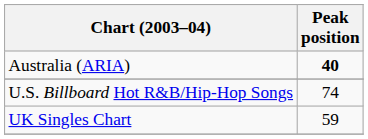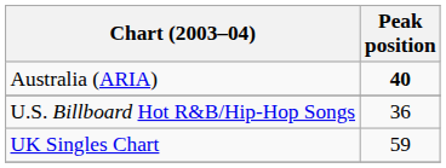U.S. Billboard Hot R&B/Hip-Hop Songs | Peak position: 74 -> 36
